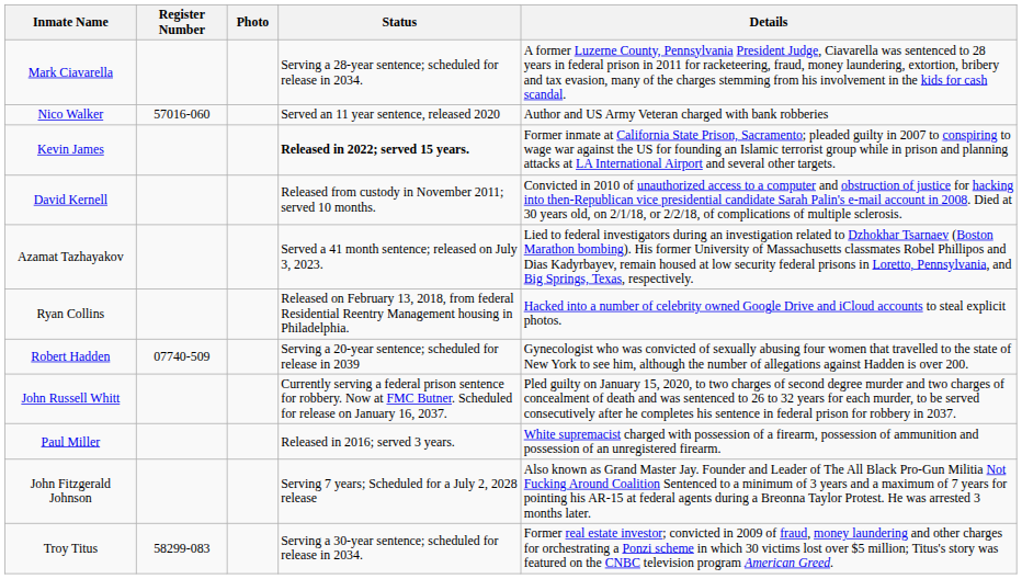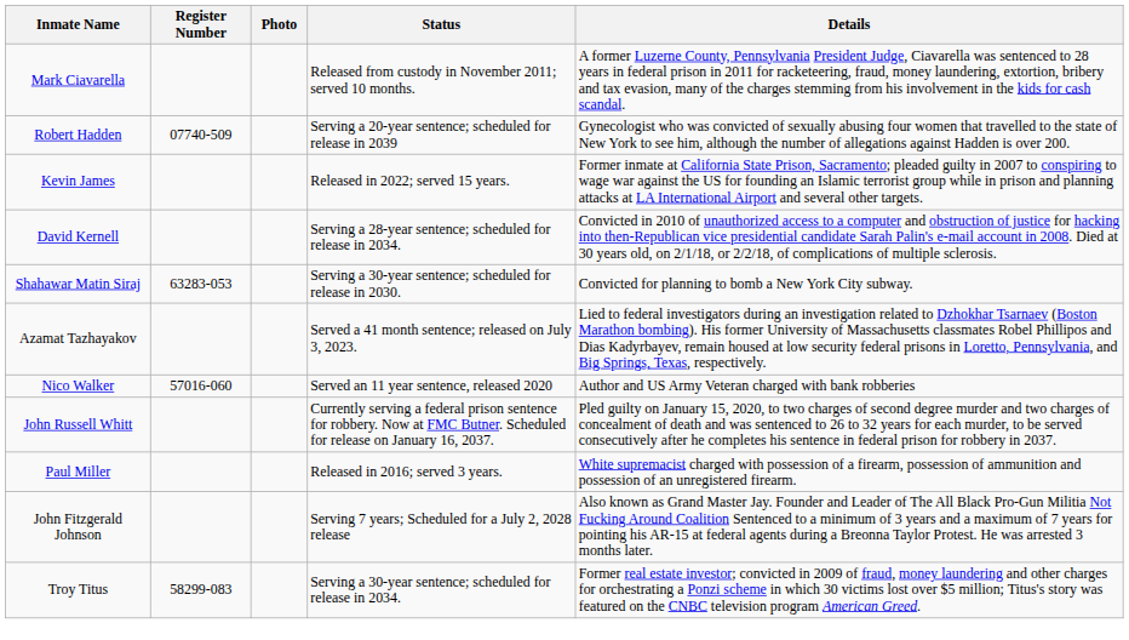Mark Ciavarella | Status: Serving a 28-year sentence; scheduled for release in 2034. -> Released from custody in November 2011; served 10 months.
rows swapped: Robert Hadden <-> Nico Walker
Kevin James | Status: bold -> normal
David Kernell | Status: Released from custody in November 2011; served 10 months. -> Serving a 28-year sentence; scheduled for release in 2034.
+ row: Shahawar Matin Siraj | 63283-053 | Serving a 30-year sentence; scheduled for release in 2030. | Convicted for planning to bomb a New York City subway.
- row: Ryan Collins | Released on February 13, 2018, from federal Residential Reentry Management housing in Philadelphia. | Hacked into a number of celebrity owned Google Drive and iCloud accounts to steal explicit photos.
